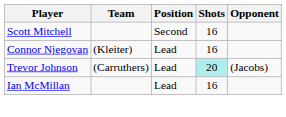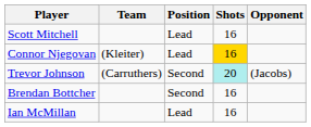Scott Mitchell | Position: Second -> Lead
Connor Njegovan | Shots: no background -> gold background
Trevor Johnson | Position: Lead -> Second
+ row: Brendan Bottcher | Second | 16
